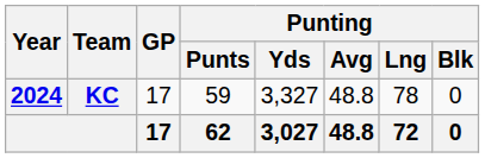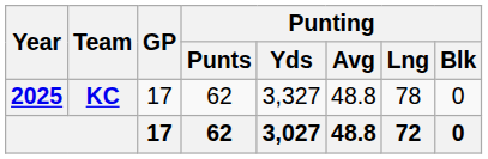KC | Year: 2024 -> 2025
KC | Punting / Punts: 59 -> 62
